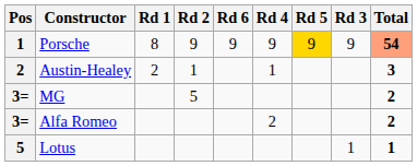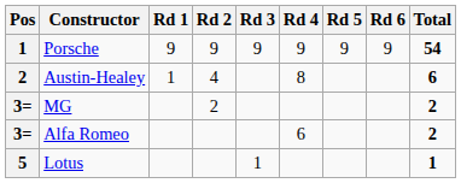columns swapped: Rd 3 <-> Rd 6
Porsche | Rd 1: 8 -> 9
Porsche | Rd 5: gold background -> no background
Porsche | Total: lightsalmon background -> no background
Austin-Healey | Rd 1: 2 -> 1
Austin-Healey | Rd 2: 1 -> 4
Austin-Healey | Rd 4: 1 -> 8
Austin-Healey | Total: 3 -> 6
MG | Rd 2: 5 -> 2
Alfa Romeo | Rd 4: 2 -> 6
